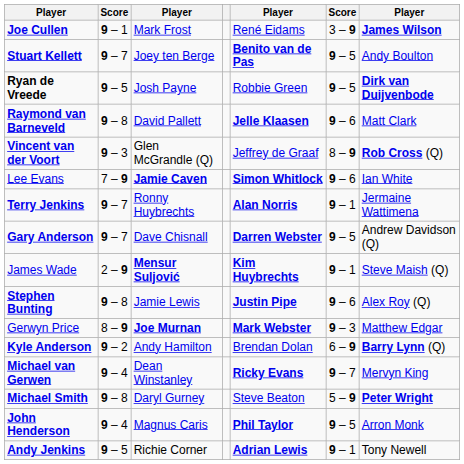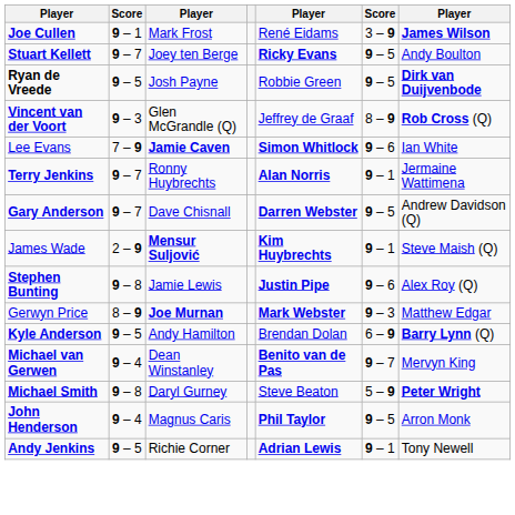Stuart Kellett | column 5: Benito van de Pas -> Ricky Evans
- row: Raymond van Barneveld | 9 – 8 | David Pallett | Jelle Klaasen | 9 – 6 | Matt Clark
Kyle Anderson | column 2: 9 – 2 -> 9 – 5
Michael van Gerwen | column 5: Ricky Evans -> Benito van de Pas
